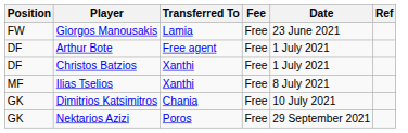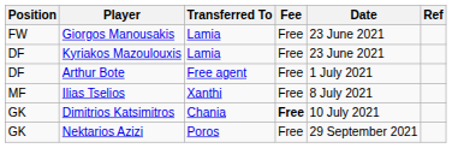+ row: DF | Kyriakos Mazoulouxis | Lamia | Free | 23 June 2021
- row: DF | Christos Batzios | Xanthi | Free | 1 July 2021
Dimitrios Katsimitros | Fee: normal -> bold
